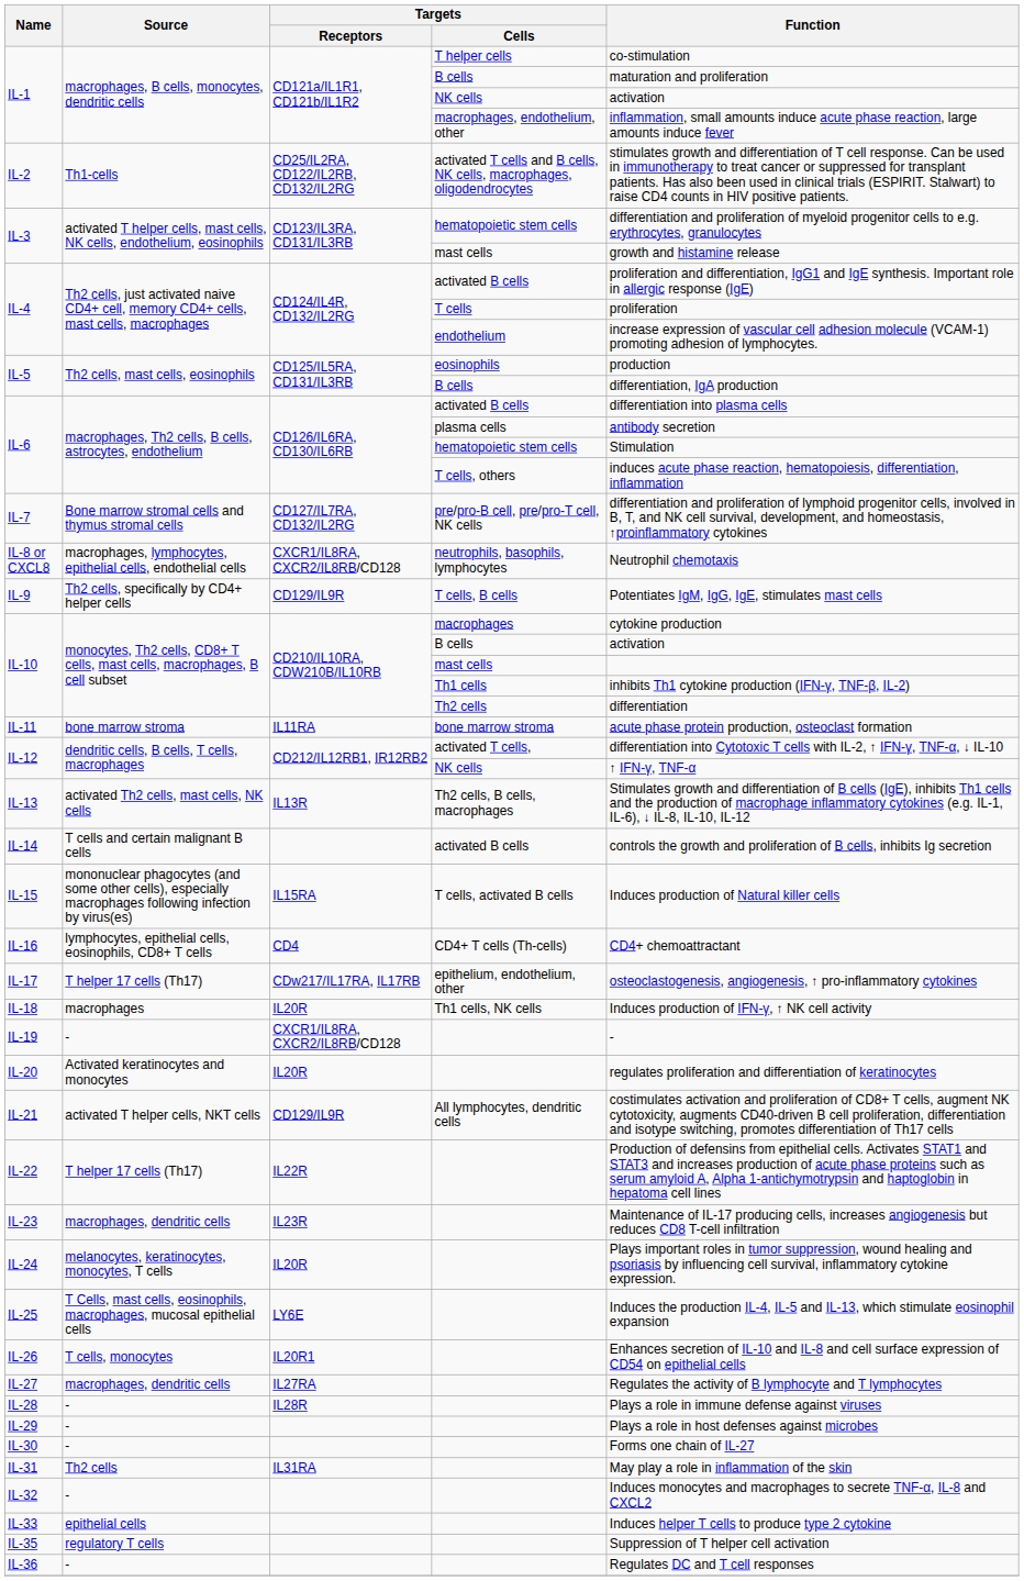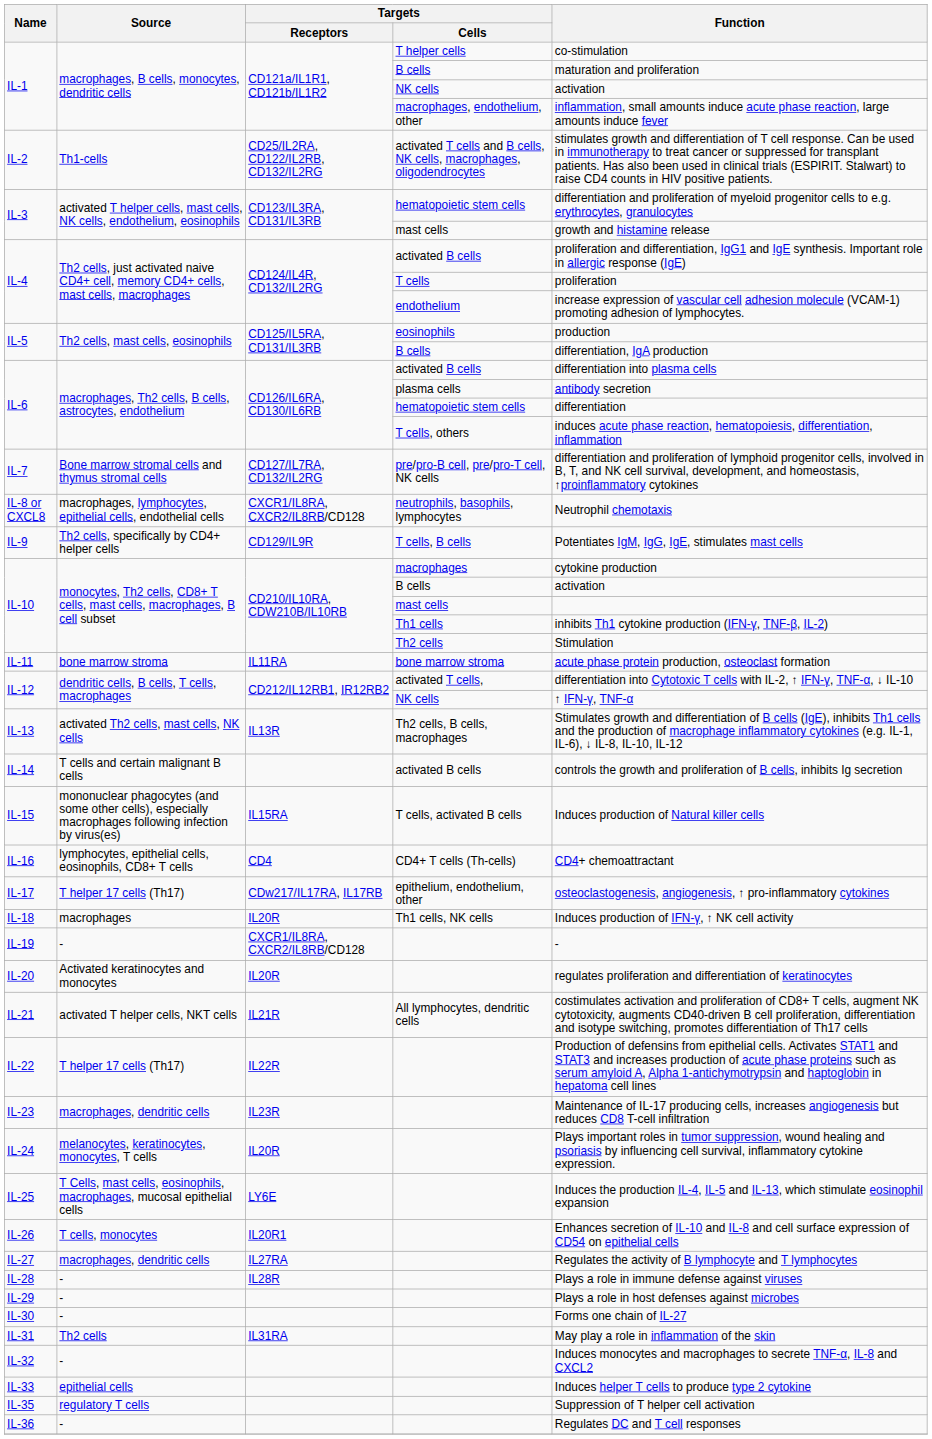IL-6 / hematopoietic stem cells | Function: Stimulation -> differentiation
IL-10 / Th2 cells | Function: differentiation -> Stimulation
IL-21 | Targets / Receptors: CD129/IL9R -> IL21R
